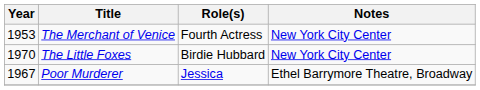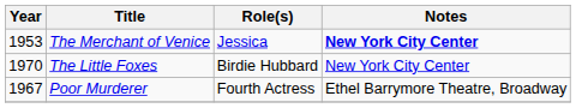The Merchant of Venice | Role(s): Fourth Actress -> Jessica
The Merchant of Venice | Notes: normal -> bold
Poor Murderer | Role(s): Jessica -> Fourth Actress
